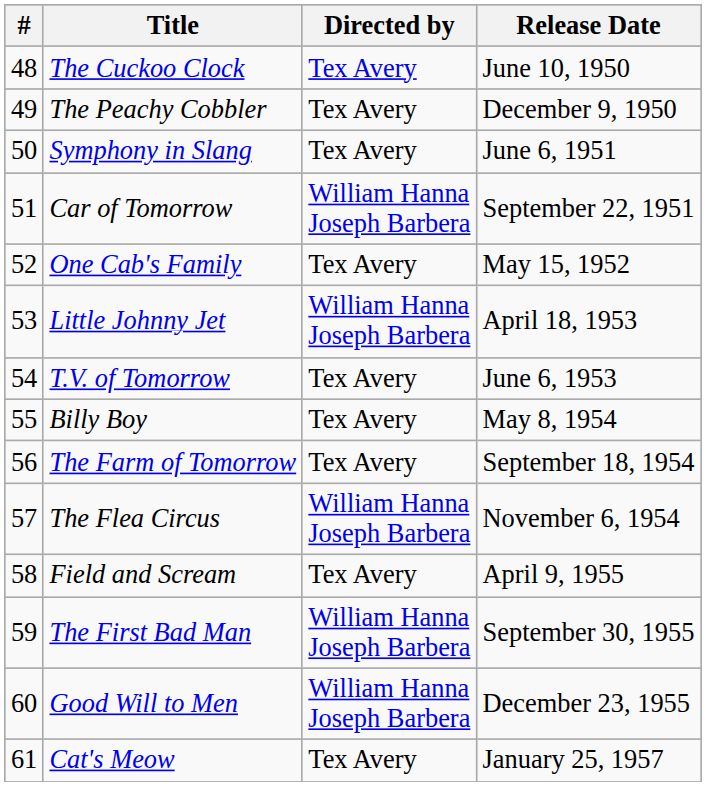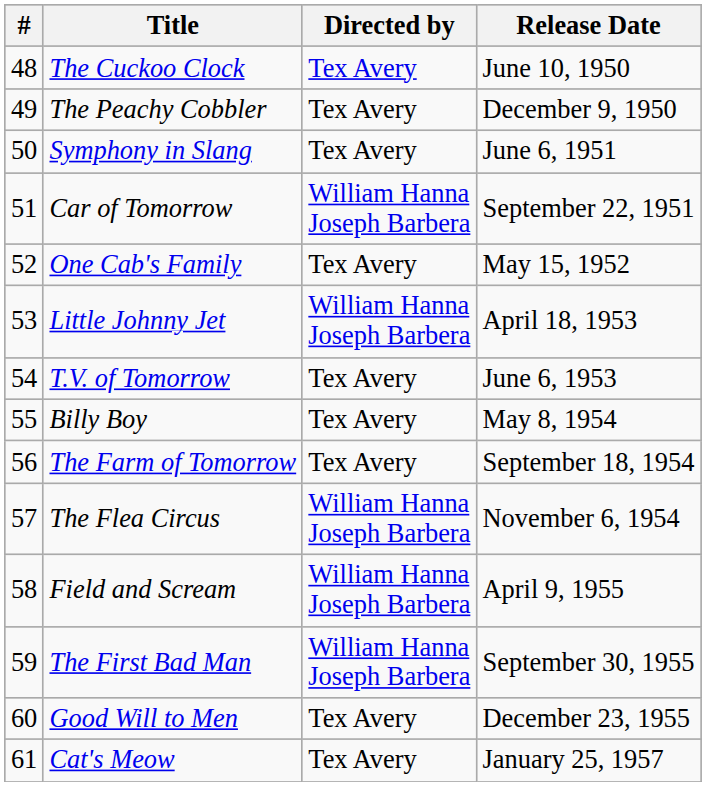Field and Scream | Directed by: Tex Avery -> William Hanna Joseph Barbera
Good Will to Men | Directed by: William Hanna Joseph Barbera -> Tex Avery
